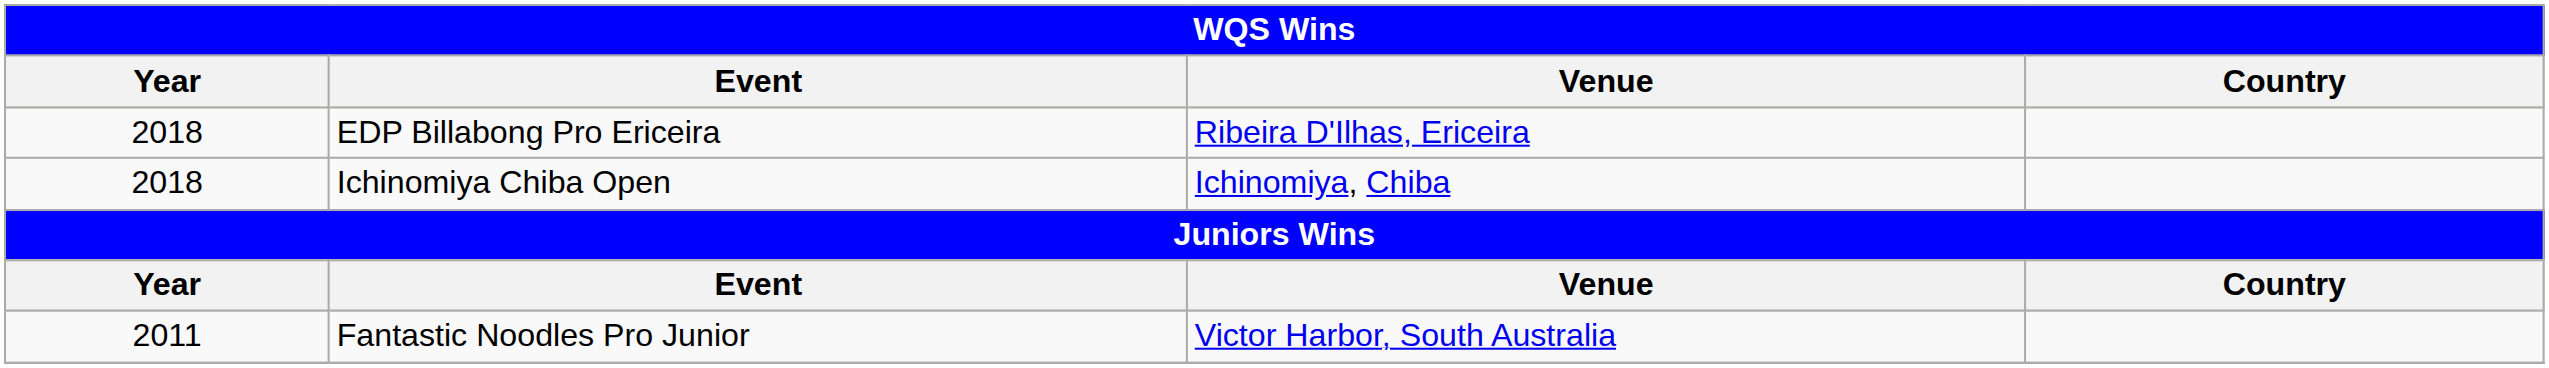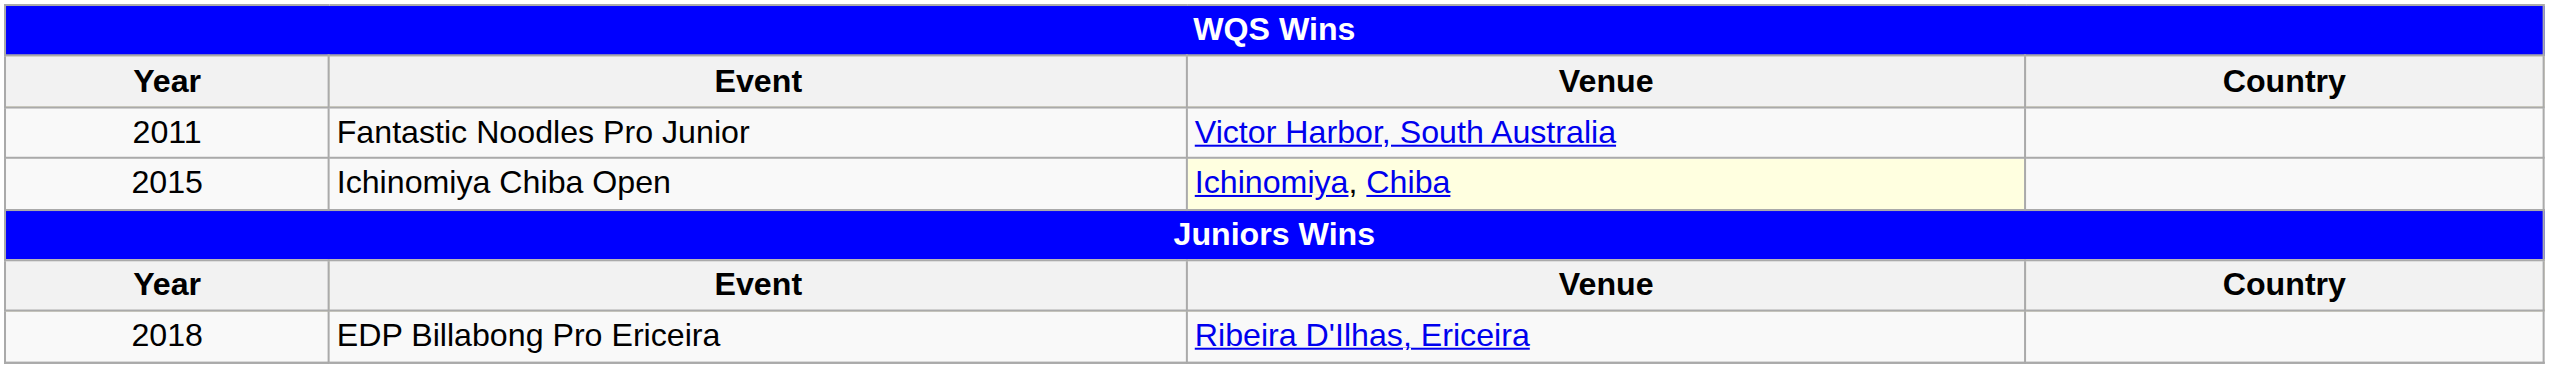rows swapped: EDP Billabong Pro Ericeira <-> Fantastic Noodles Pro Junior
Ichinomiya Chiba Open | Year: 2018 -> 2015
Ichinomiya Chiba Open | Venue: no background -> lightyellow background
